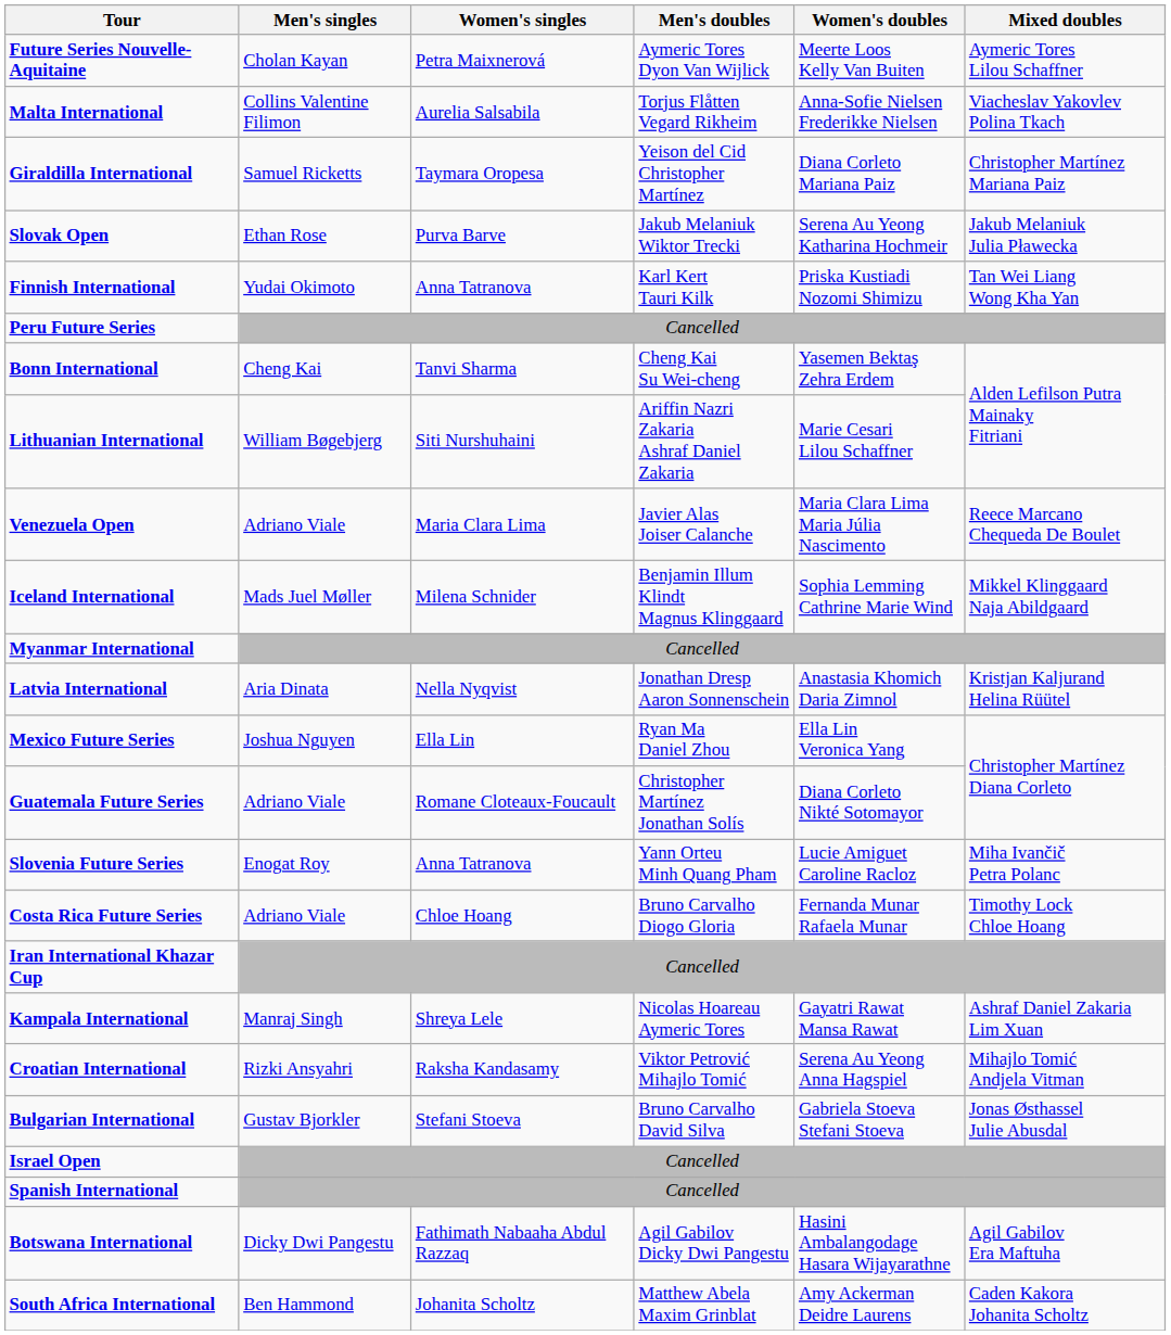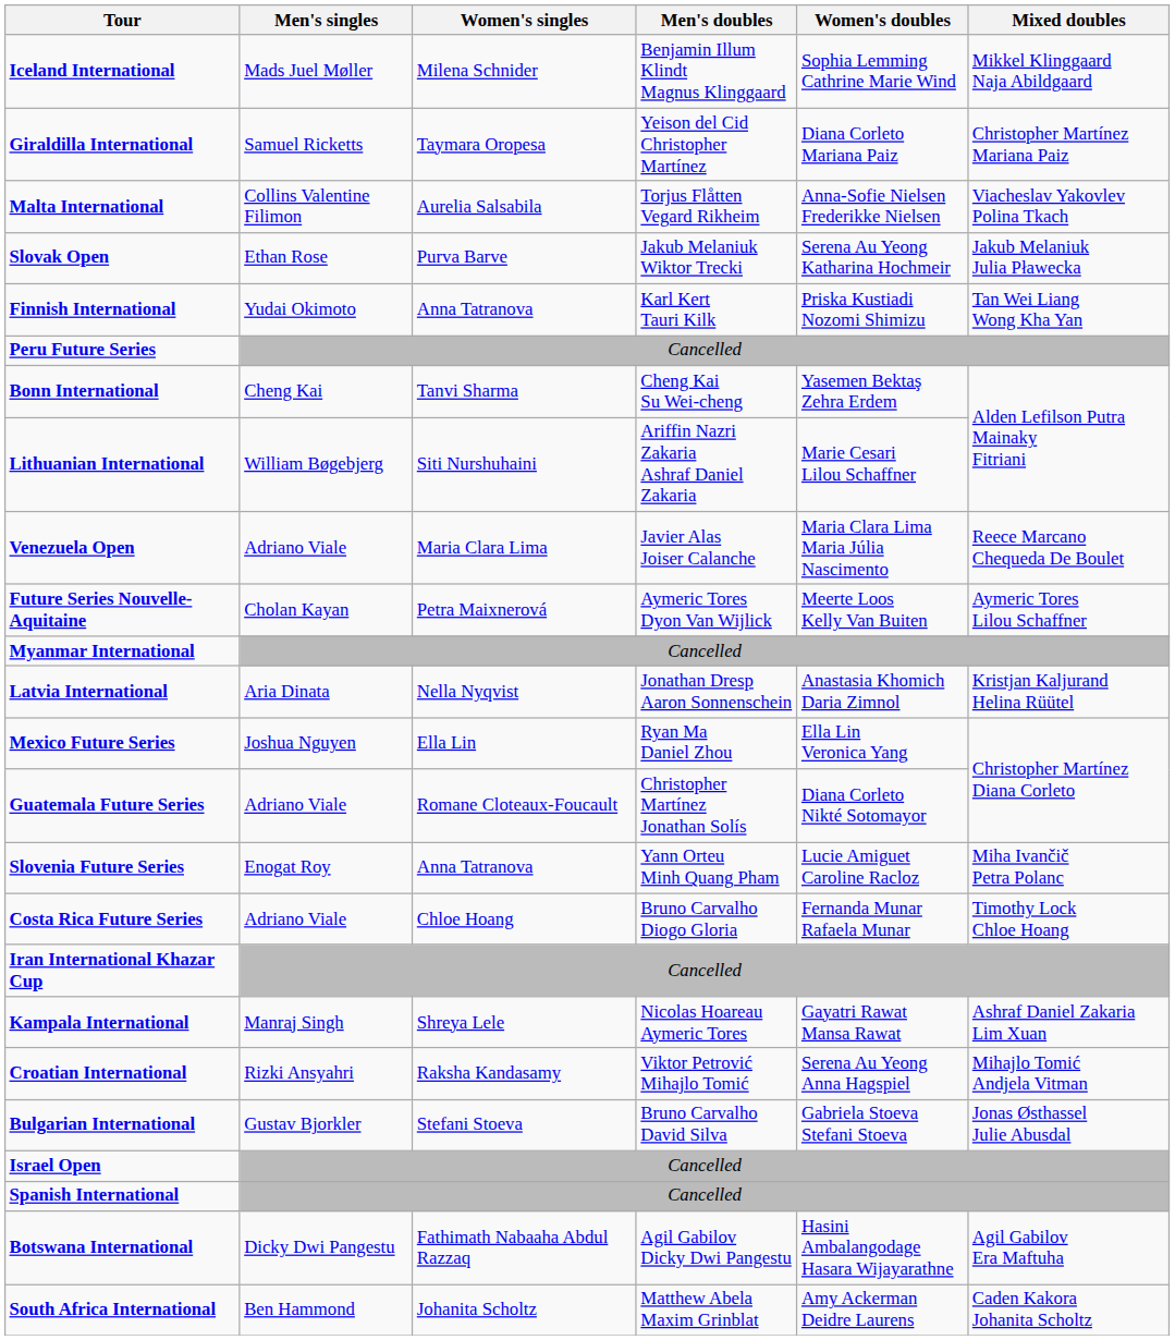rows swapped: Iceland International <-> Future Series Nouvelle-Aquitaine
rows swapped: Giraldilla International <-> Malta International
